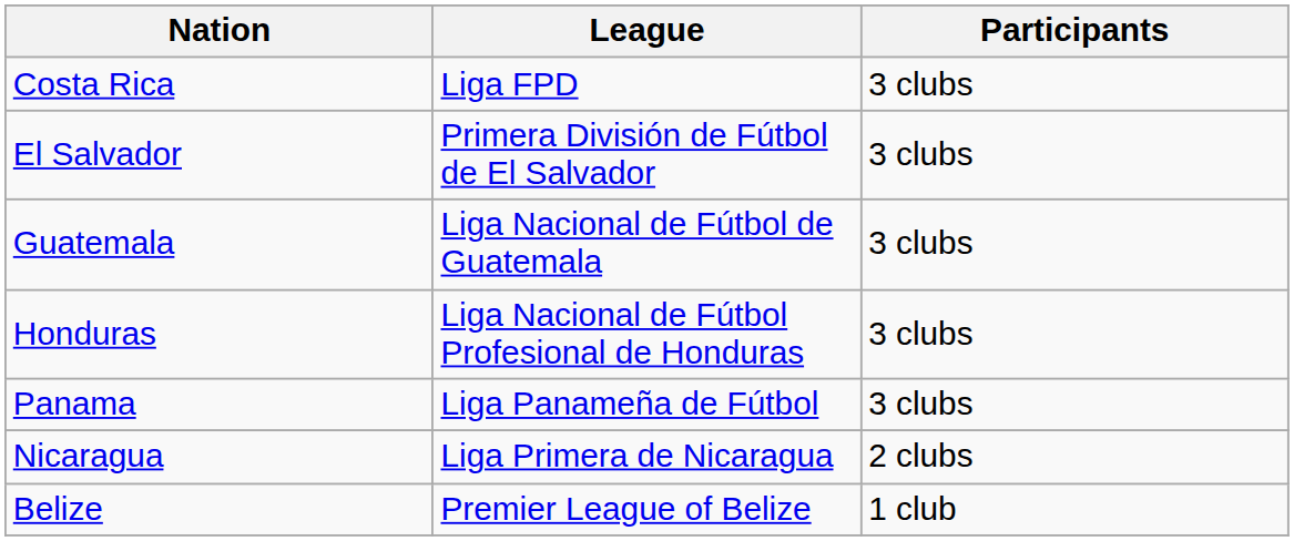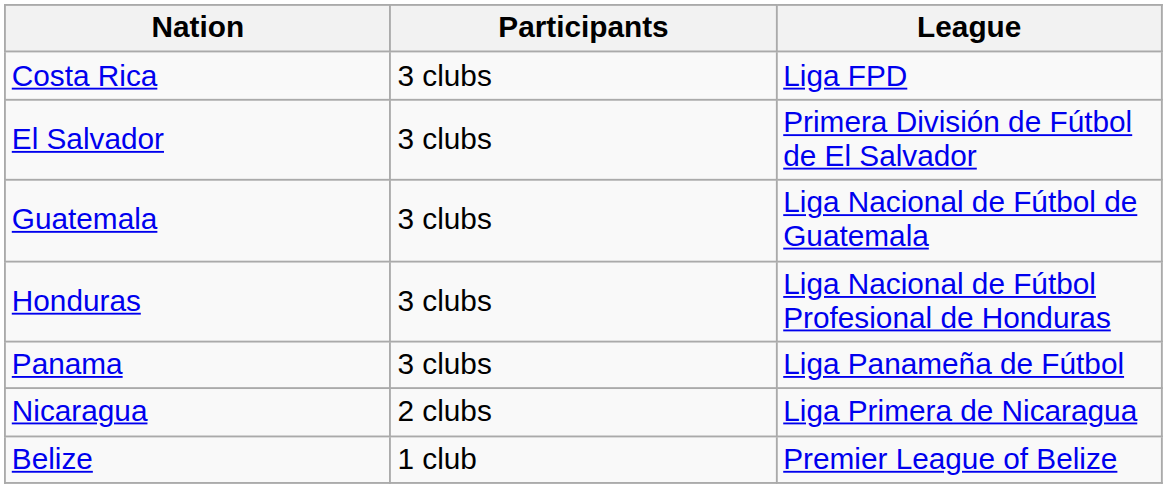columns swapped: League <-> Participants
